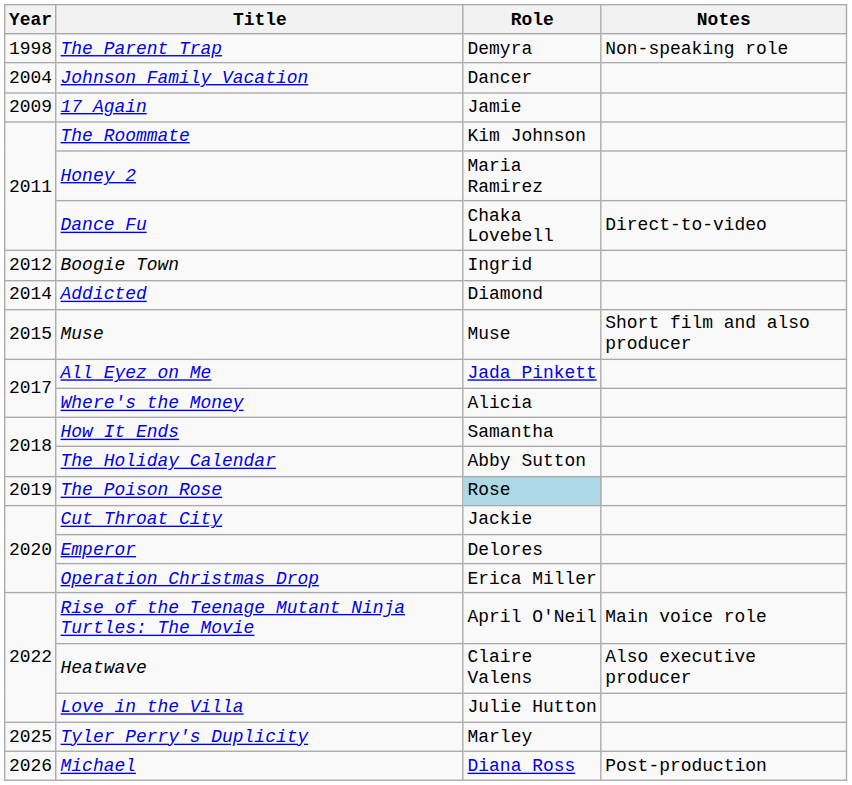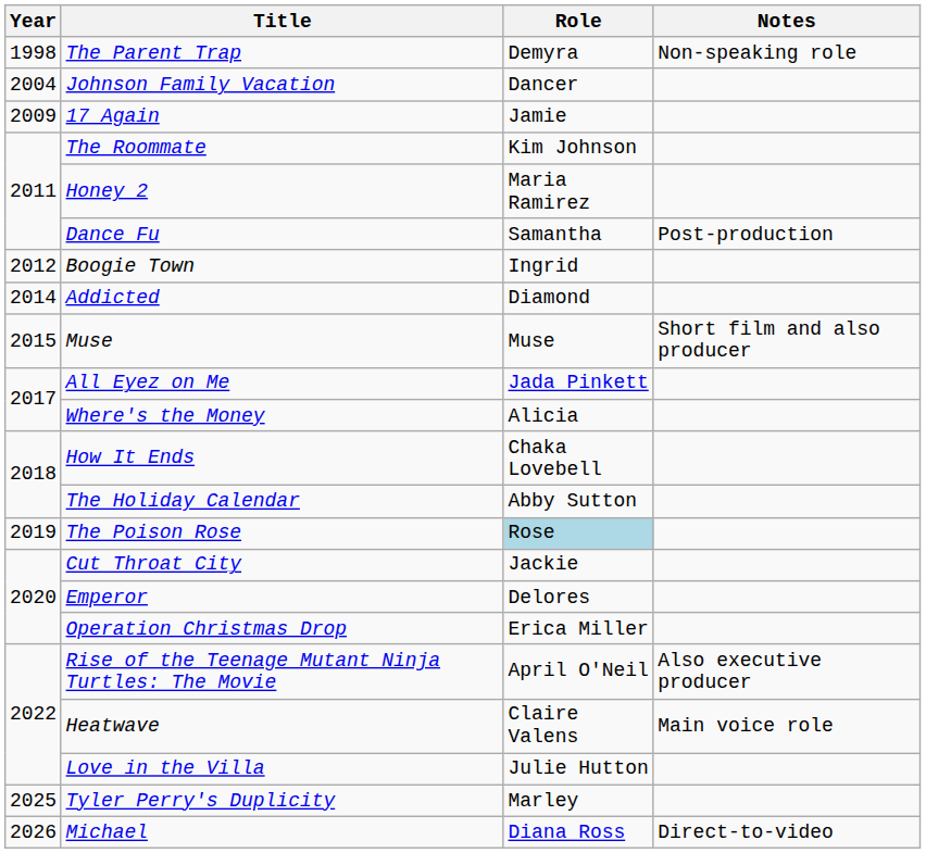Dance Fu | Role: Chaka Lovebell -> Samantha
Dance Fu | Notes: Direct-to-video -> Post-production
How It Ends | Role: Samantha -> Chaka Lovebell
Rise of the Teenage Mutant Ninja Turtles: The Movie | Notes: Main voice role -> Also executive producer
Heatwave | Notes: Also executive producer -> Main voice role
Michael | Notes: Post-production -> Direct-to-video
